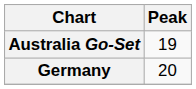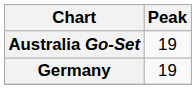Germany | Peak: 20 -> 19
